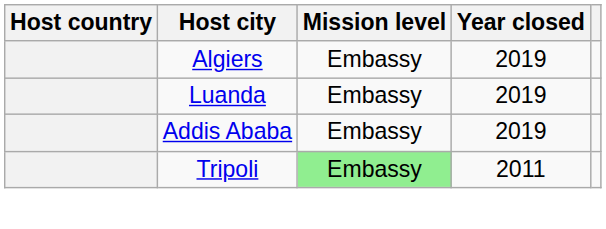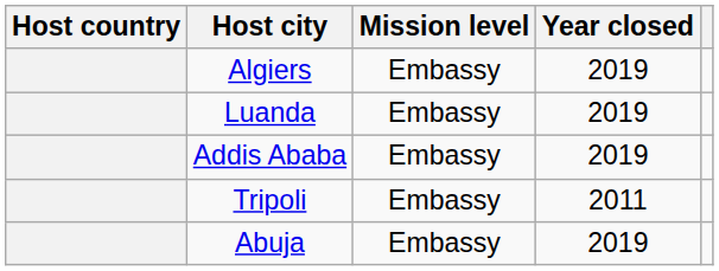Tripoli | Mission level: lightgreen background -> no background
+ row: Abuja | Embassy | 2019
